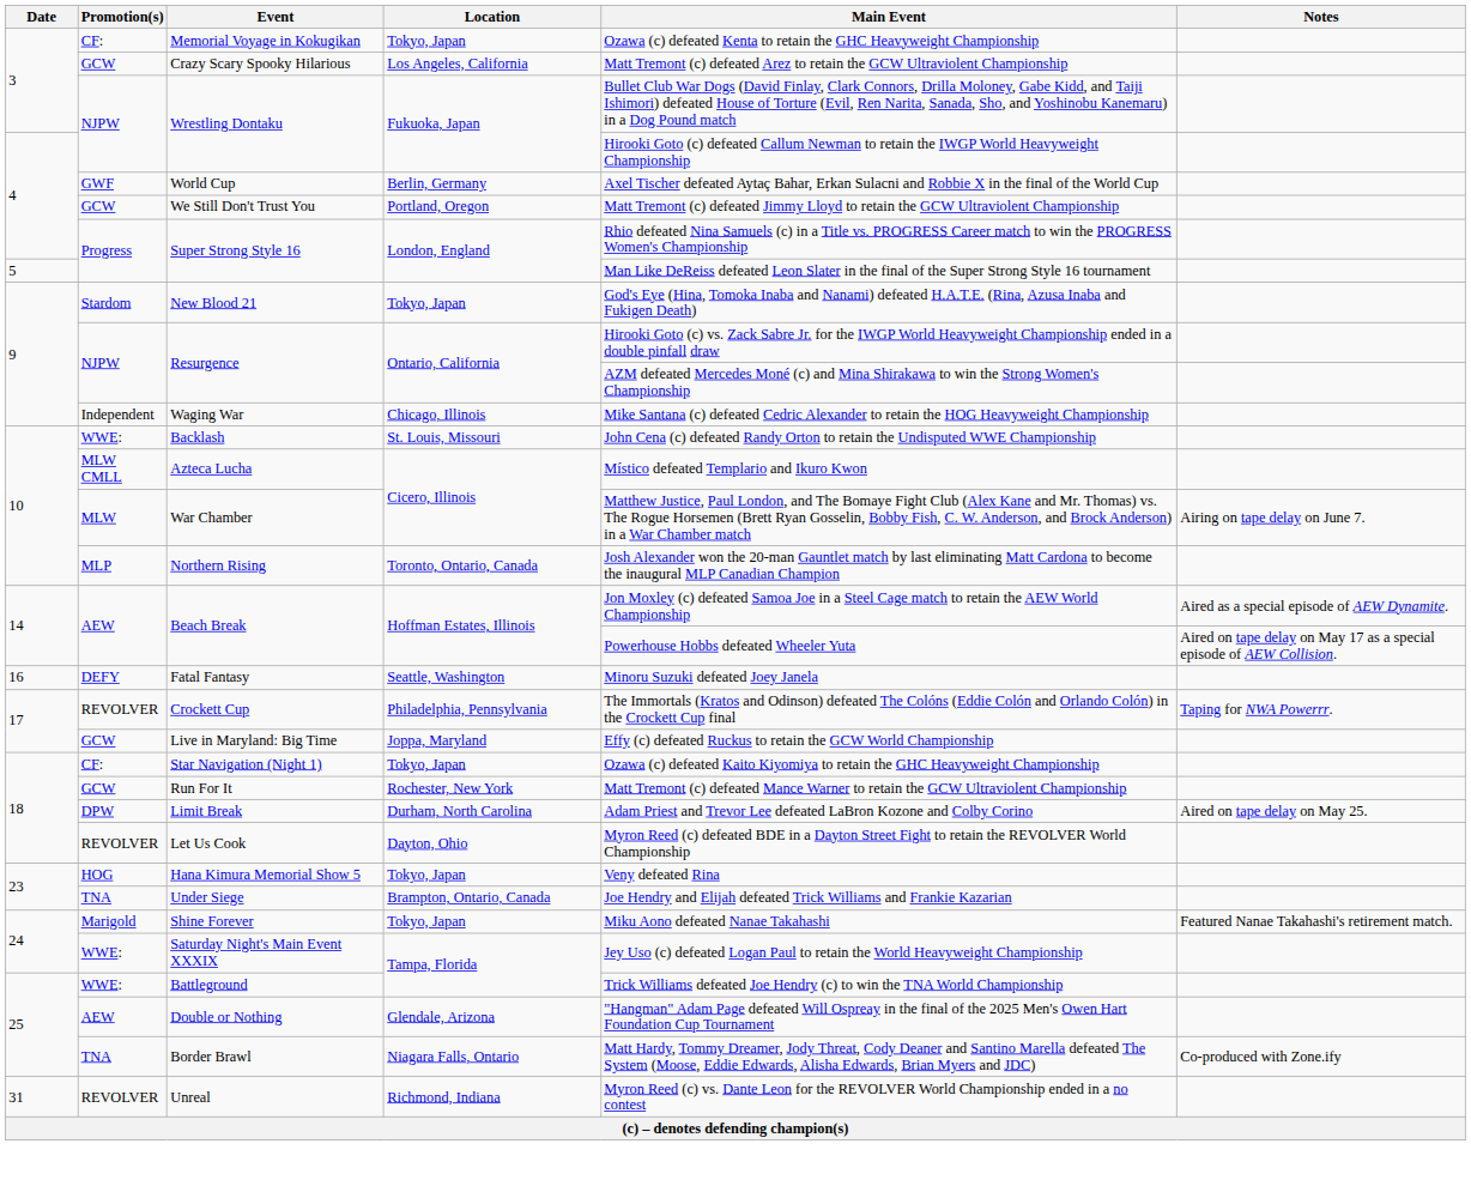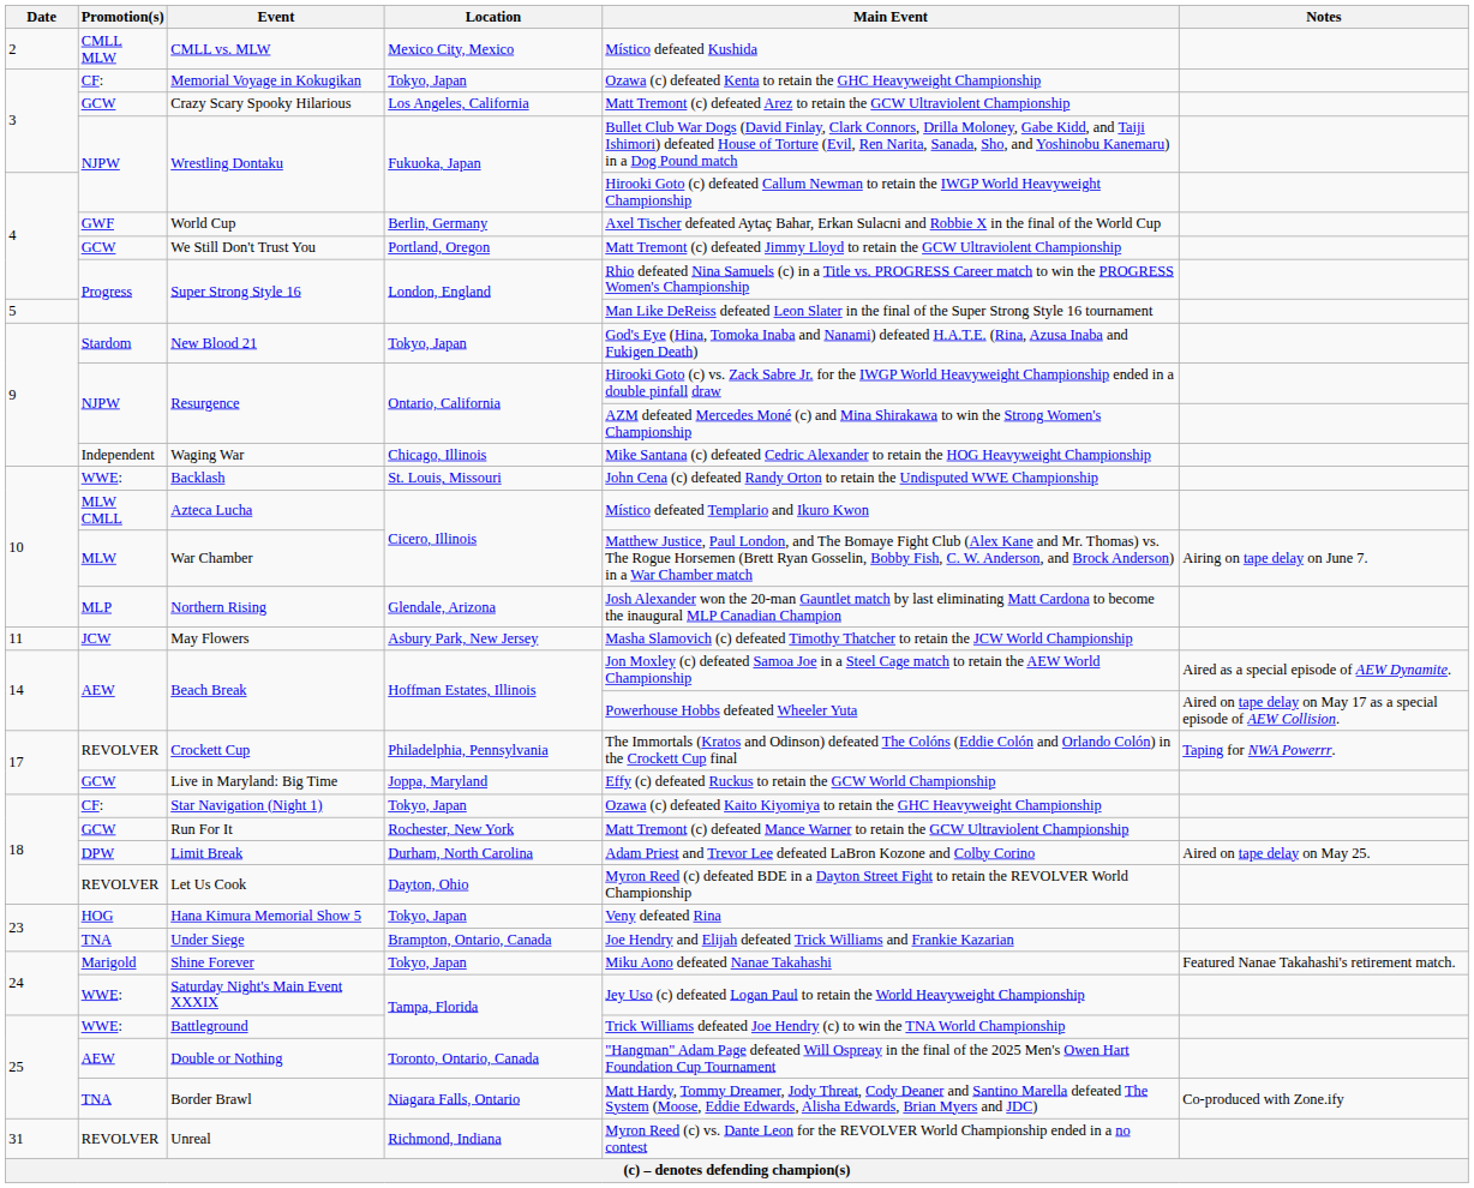+ row: 2 | CMLL MLW | CMLL vs. MLW | Mexico City, Mexico | Místico defeated Kushida
Northern Rising | Location: Toronto, Ontario, Canada -> Glendale, Arizona
+ row: 11 | JCW | May Flowers | Asbury Park, New Jersey | Masha Slamovich (c) defeated Timothy Thatcher to retain the JCW World Championship
- row: 16 | DEFY | Fatal Fantasy | Seattle, Washington | Minoru Suzuki defeated Joey Janela
Double or Nothing | Location: Glendale, Arizona -> Toronto, Ontario, Canada
